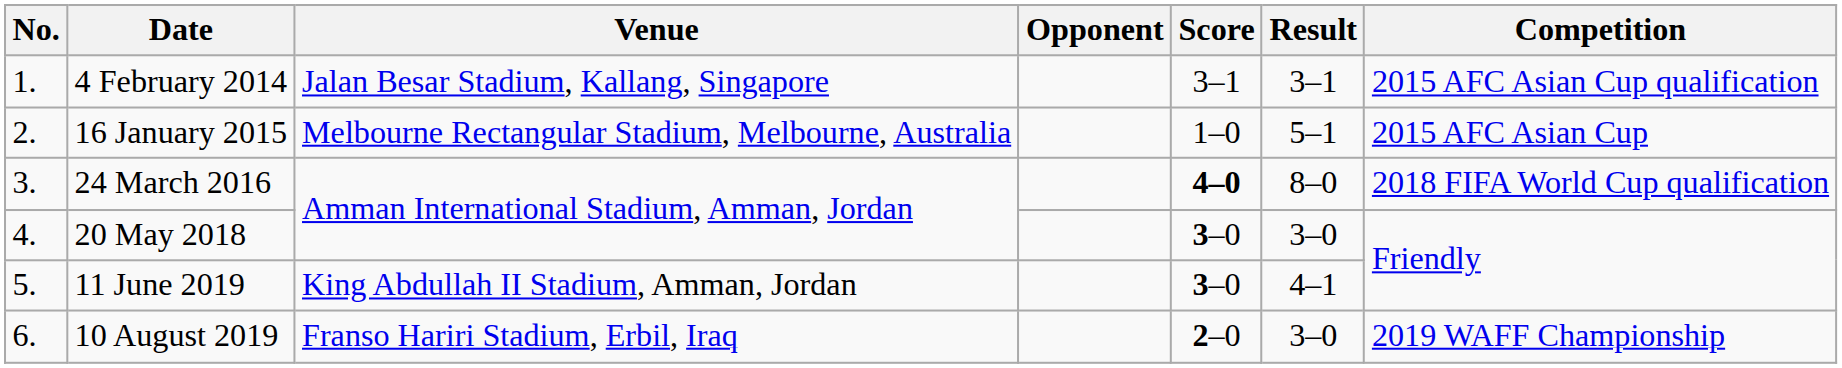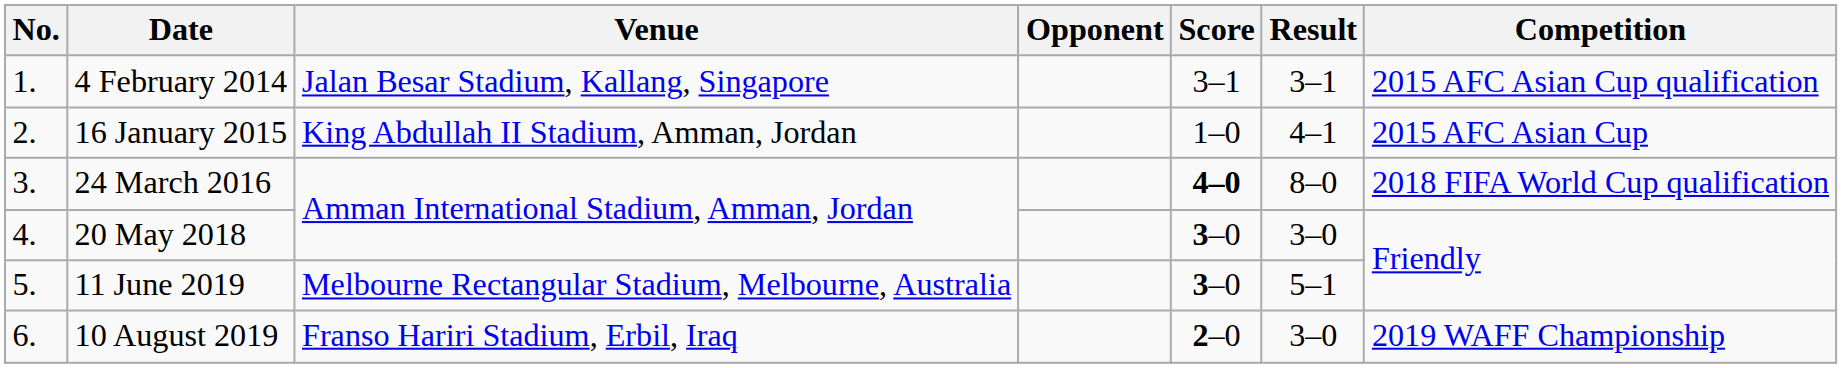16 January 2015 | Venue: Melbourne Rectangular Stadium, Melbourne, Australia -> King Abdullah II Stadium, Amman, Jordan
16 January 2015 | Result: 5–1 -> 4–1
11 June 2019 | Venue: King Abdullah II Stadium, Amman, Jordan -> Melbourne Rectangular Stadium, Melbourne, Australia
11 June 2019 | Result: 4–1 -> 5–1
